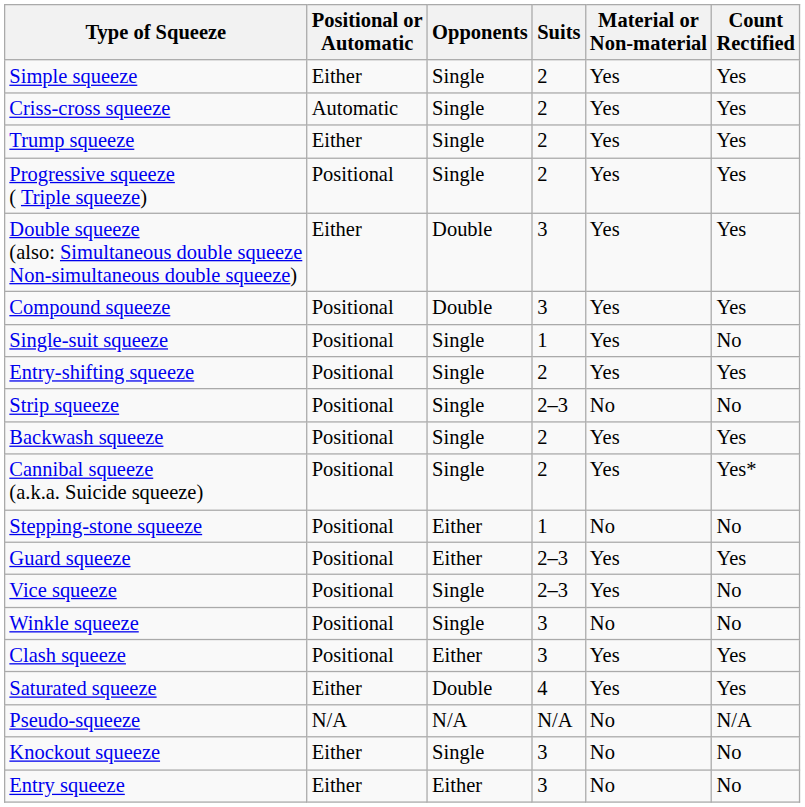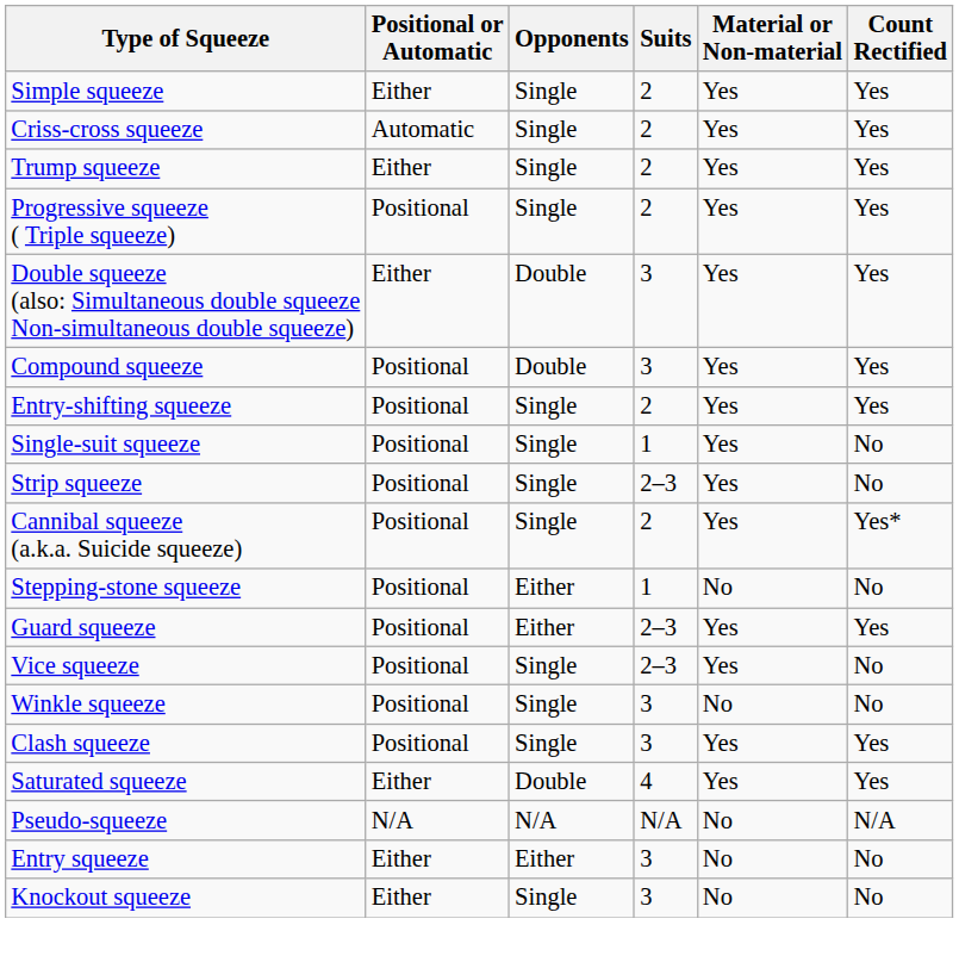rows swapped: Entry-shifting squeeze <-> Single-suit squeeze
Strip squeeze | Material or Non-material: No -> Yes
- row: Backwash squeeze | Positional | Single | 2 | Yes | Yes
Clash squeeze | Opponents: Either -> Single
rows swapped: Entry squeeze <-> Knockout squeeze
